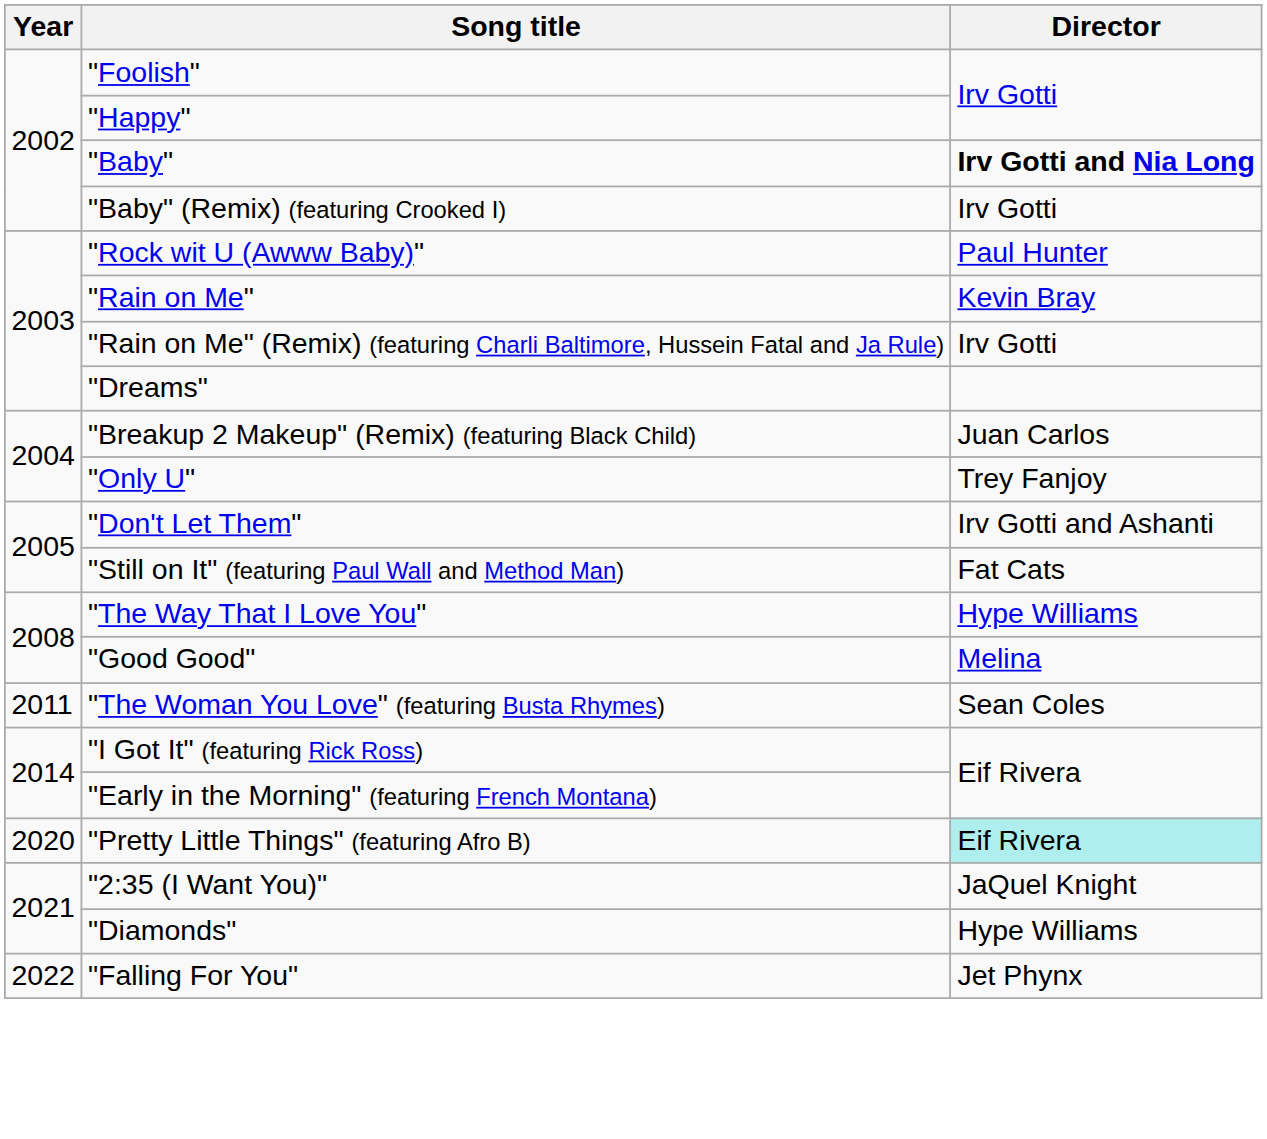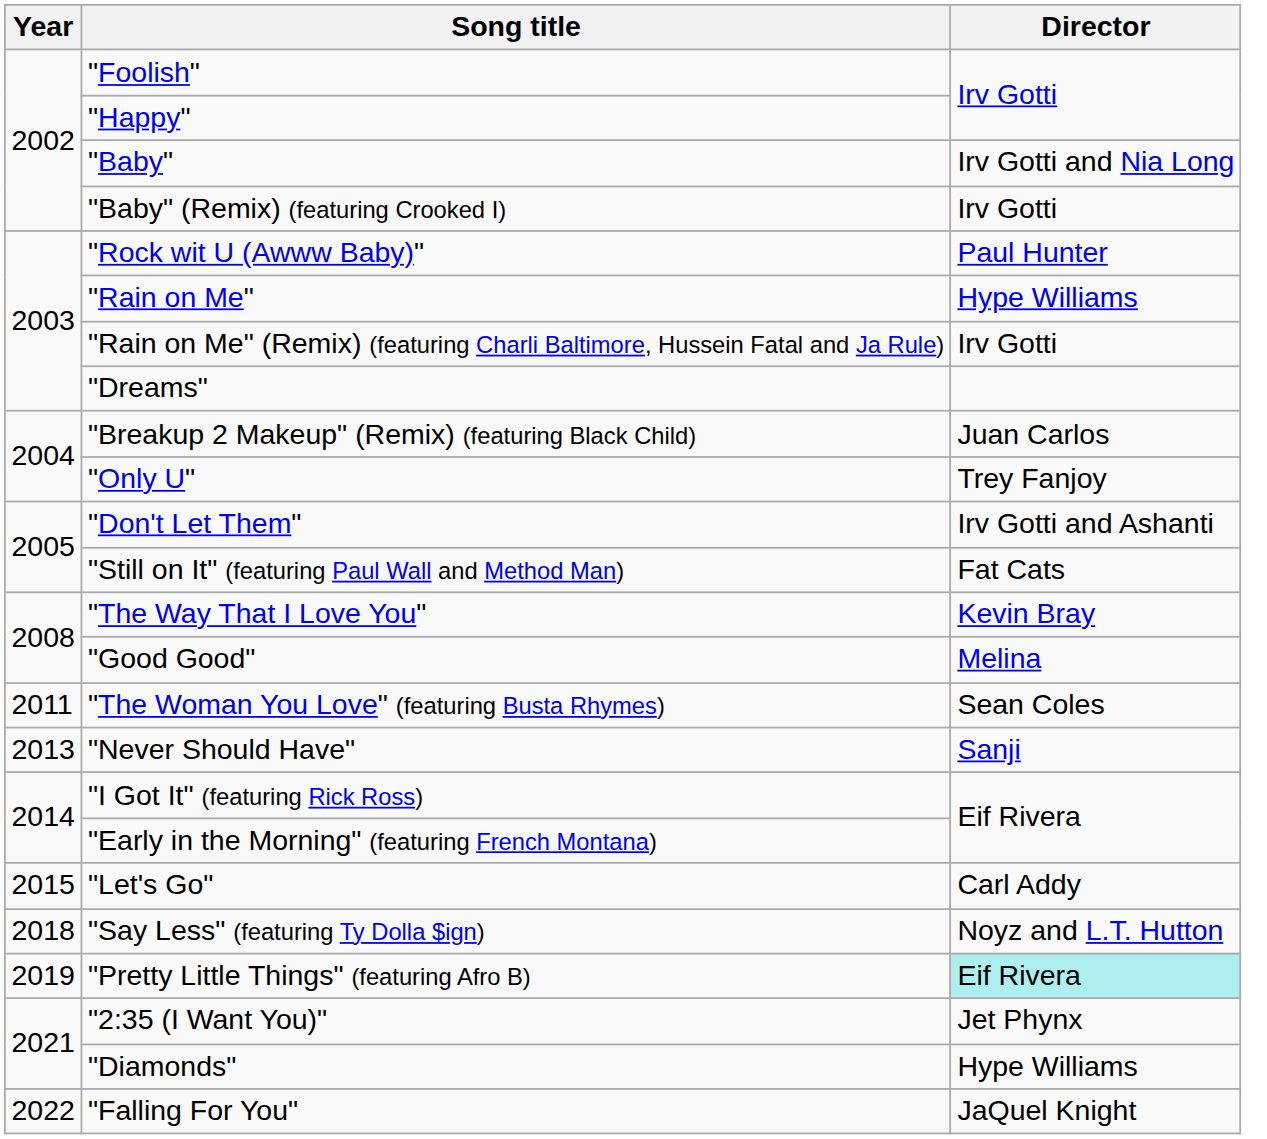"Baby" | Director: bold -> normal
"Rain on Me" | Director: Kevin Bray -> Hype Williams
"The Way That I Love You" | Director: Hype Williams -> Kevin Bray
+ row: 2013 | "Never Should Have" | Sanji
+ row: 2015 | "Let's Go" | Carl Addy
+ row: 2018 | "Say Less" (featuring Ty Dolla $ign) | Noyz and L.T. Hutton
"Pretty Little Things" (featuring Afro B) | Year: 2020 -> 2019
"2:35 (I Want You)" | Director: JaQuel Knight -> Jet Phynx
"Falling For You" | Director: Jet Phynx -> JaQuel Knight
